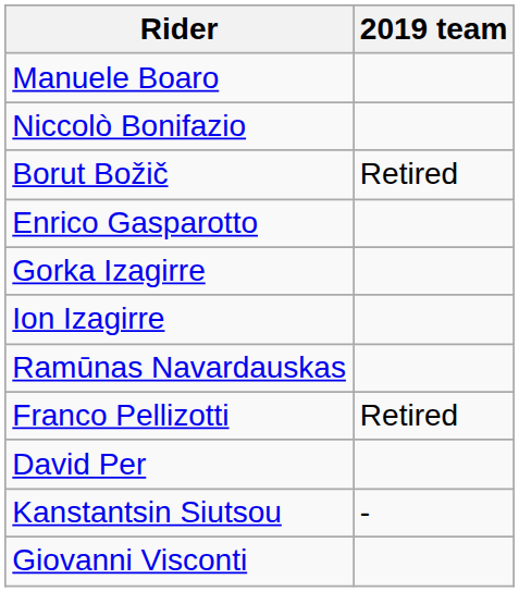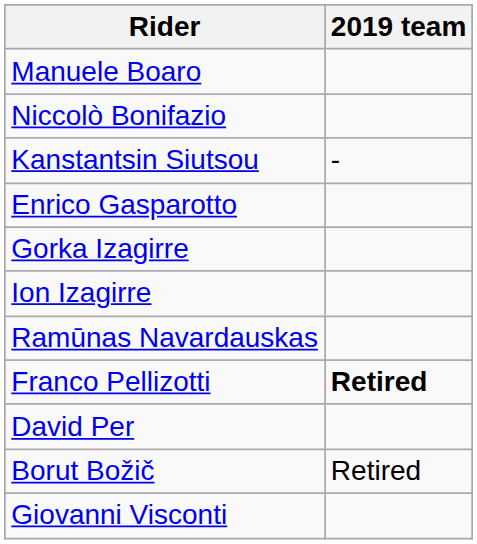rows swapped: Borut Božič <-> Kanstantsin Siutsou
Franco Pellizotti | 2019 team: normal -> bold
